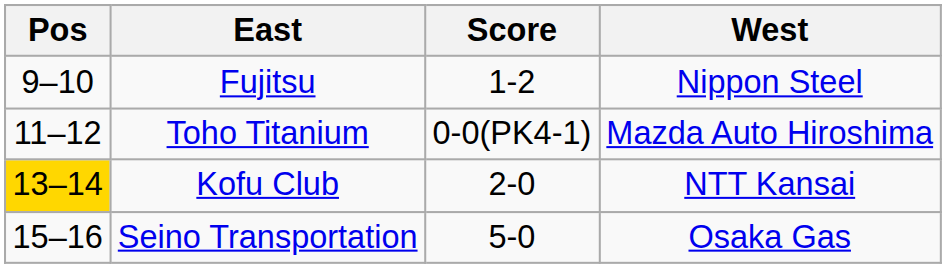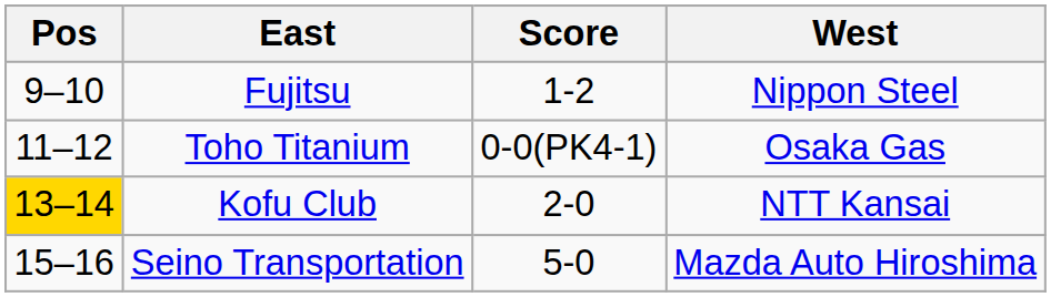Toho Titanium | West: Mazda Auto Hiroshima -> Osaka Gas
Seino Transportation | West: Osaka Gas -> Mazda Auto Hiroshima
